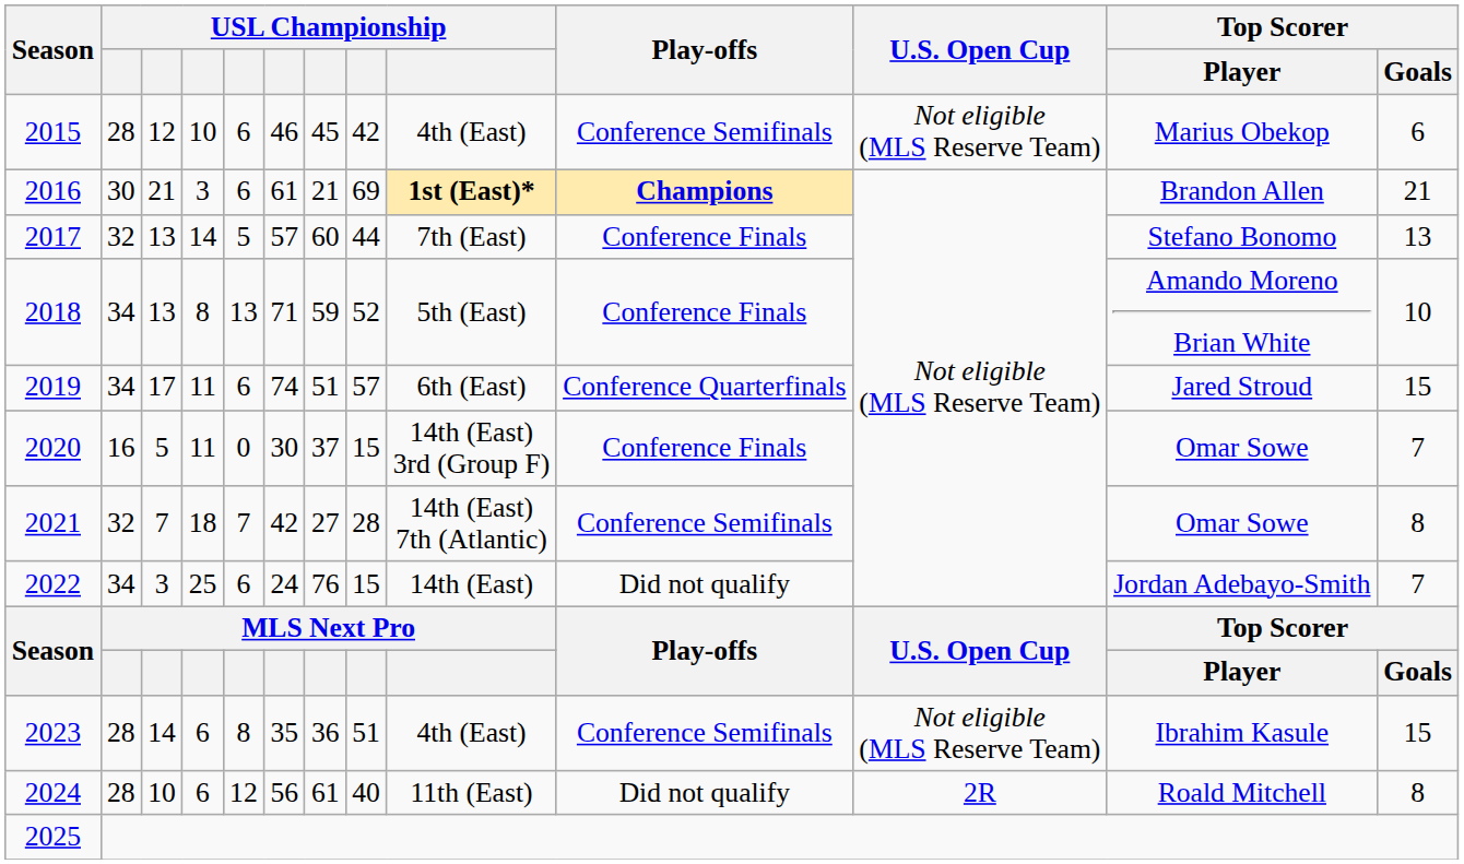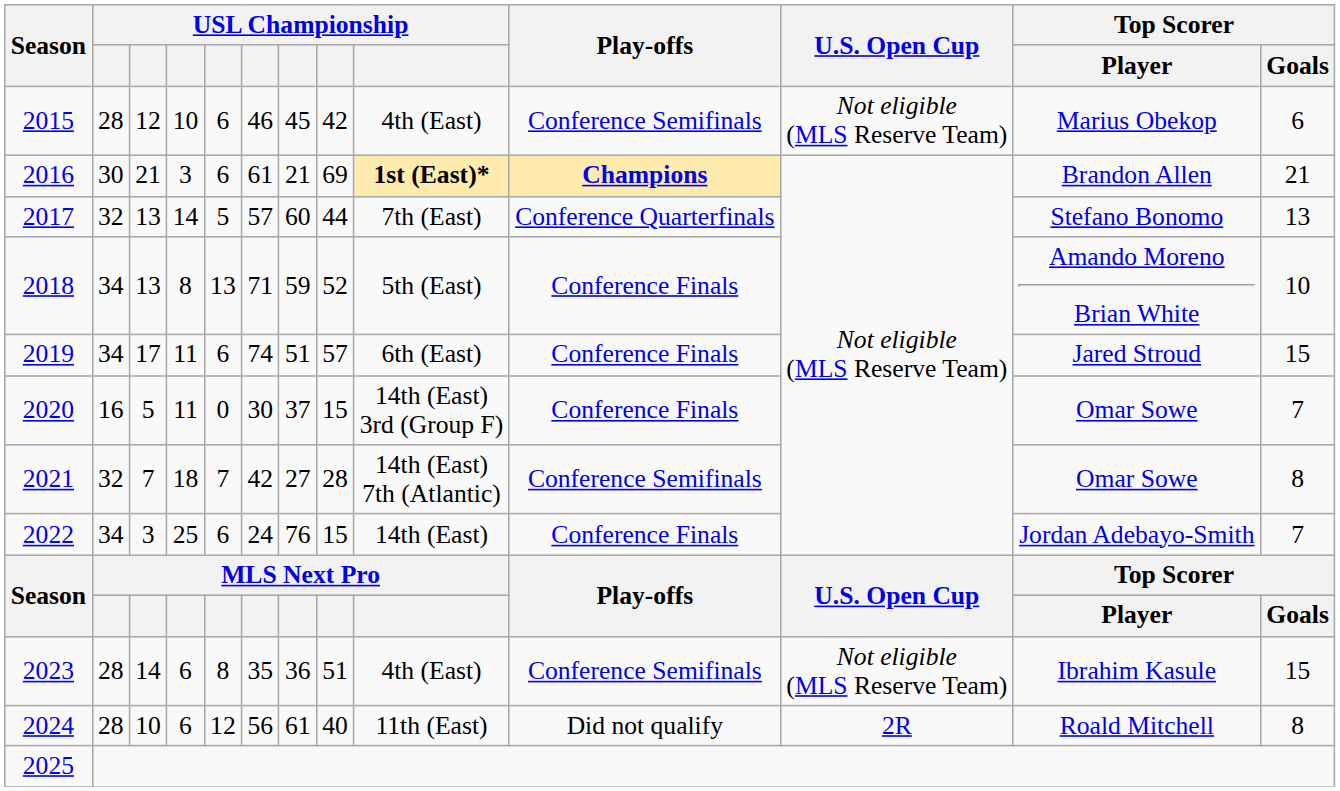2017 | Play-offs: Conference Finals -> Conference Quarterfinals
2019 | Play-offs: Conference Quarterfinals -> Conference Finals
2022 | Play-offs: Did not qualify -> Conference Finals
